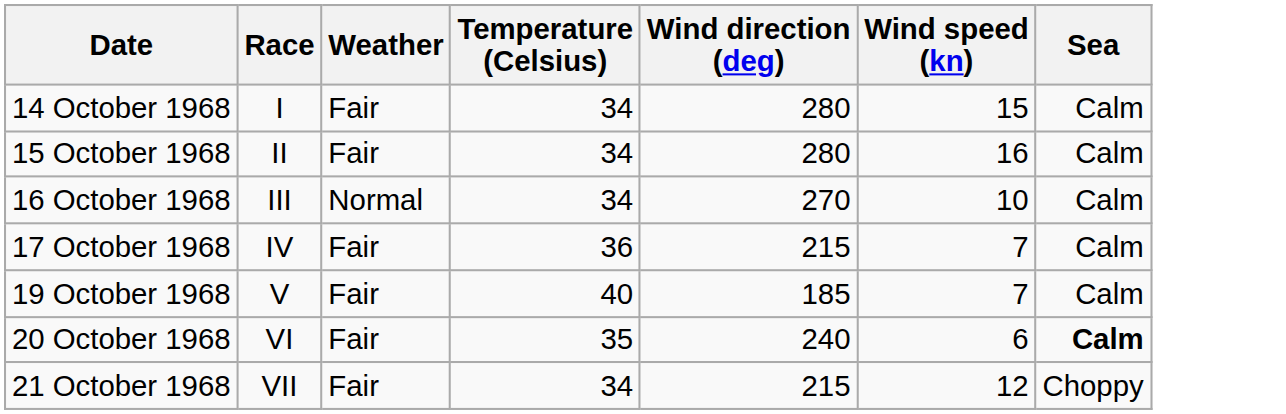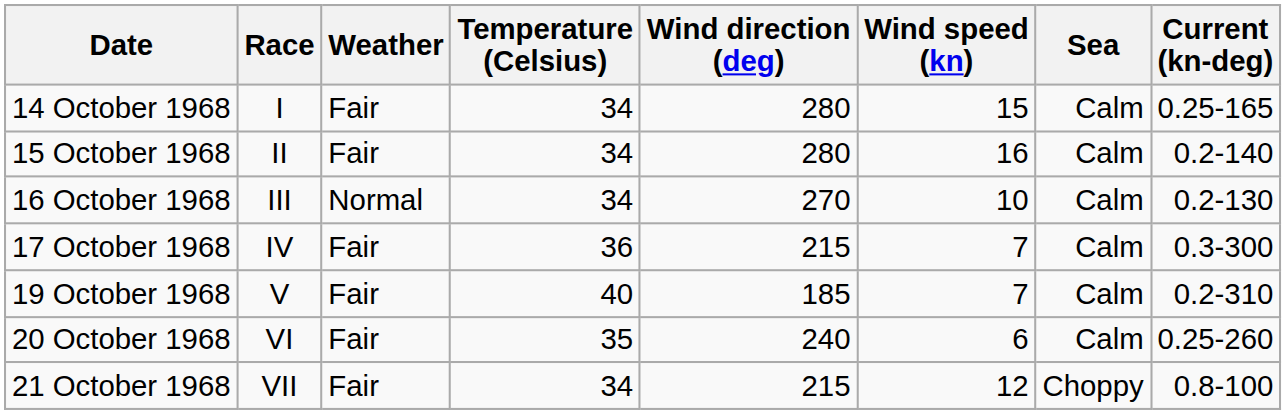+ column: Current (kn-deg) | 0.25-165 | 0.2-140 | 0.2-130 | 0.3-300 | 0.2-310 | 0.25-260 | 0.8-100
20 October 1968 | Sea: bold -> normal
